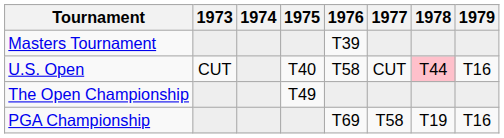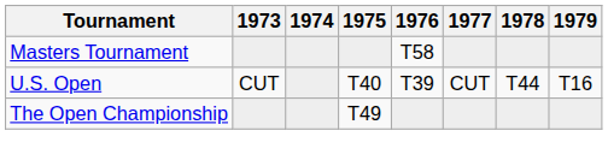Masters Tournament | 1976: T39 -> T58
U.S. Open | 1976: T58 -> T39
U.S. Open | 1978: pink background -> no background
- row: PGA Championship | T69 | T58 | T19 | T16
